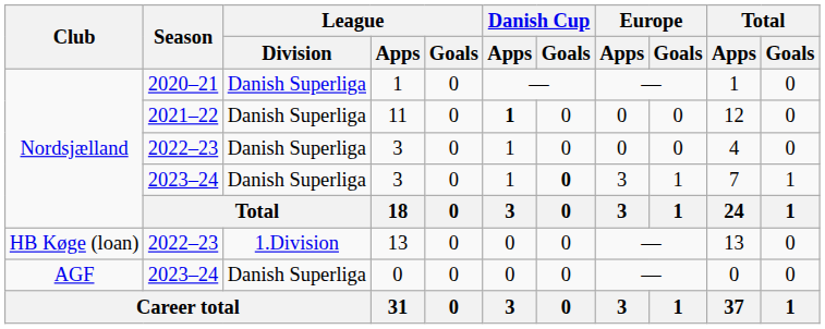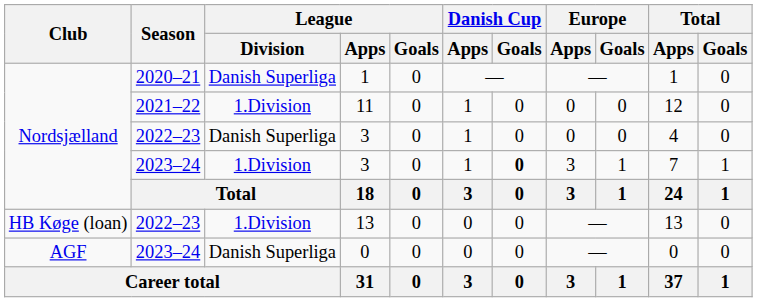11 | League / Division: Danish Superliga -> 1.Division
11 | Danish Cup / Apps: bold -> normal
2023–24 / 3 | League / Division: Danish Superliga -> 1.Division
